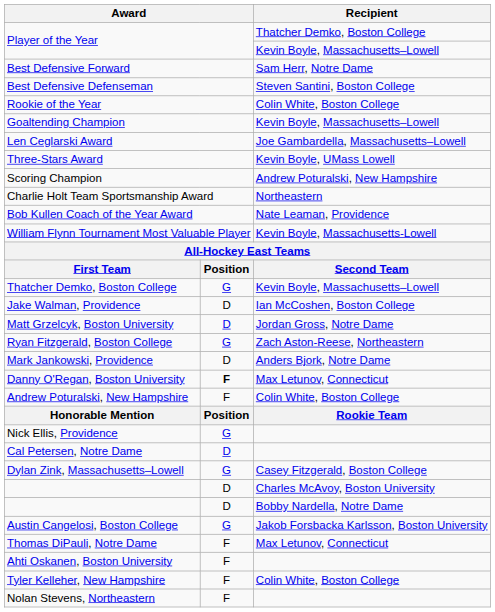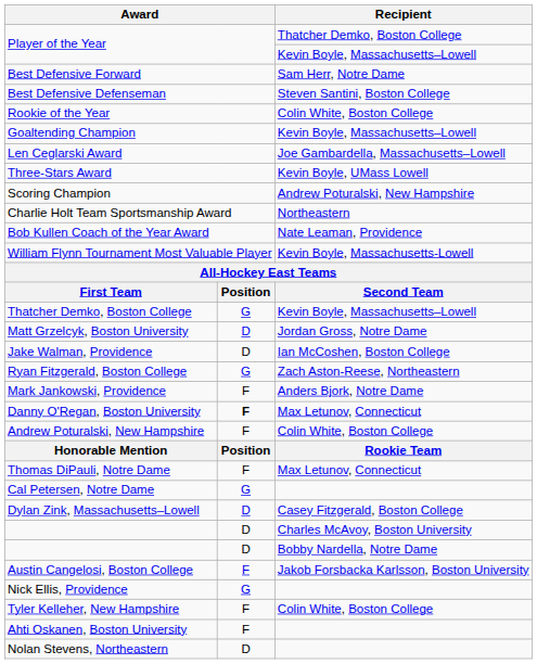rows swapped: Matt Grzelcyk, Boston University <-> Jake Walman, Providence
Mark Jankowski, Providence | column 2: D -> F
rows swapped: Nick Ellis, Providence <-> Thomas DiPauli, Notre Dame
Cal Petersen, Notre Dame | column 2: D -> G
Dylan Zink, Massachusetts–Lowell | column 2: G -> D
Austin Cangelosi, Boston College | column 2: G -> F
rows swapped: Tyler Kelleher, New Hampshire <-> Ahti Oskanen, Boston University
Nolan Stevens, Northeastern | column 2: F -> D
